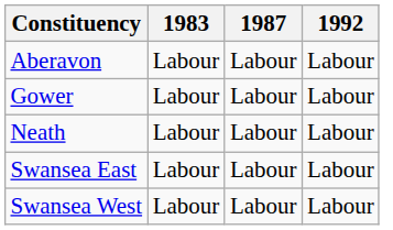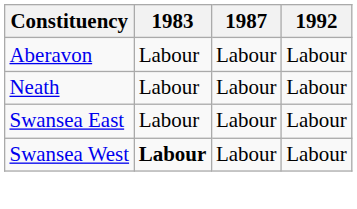- row: Gower | Labour | Labour | Labour
Swansea West | 1983: normal -> bold
